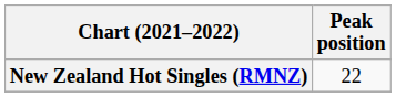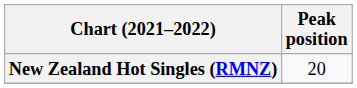New Zealand Hot Singles (RMNZ) | Peak position: 22 -> 20
